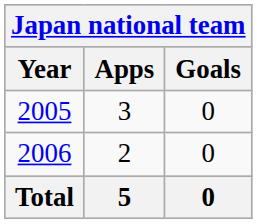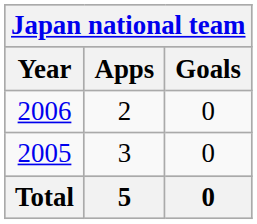rows swapped: 2005 <-> 2006
